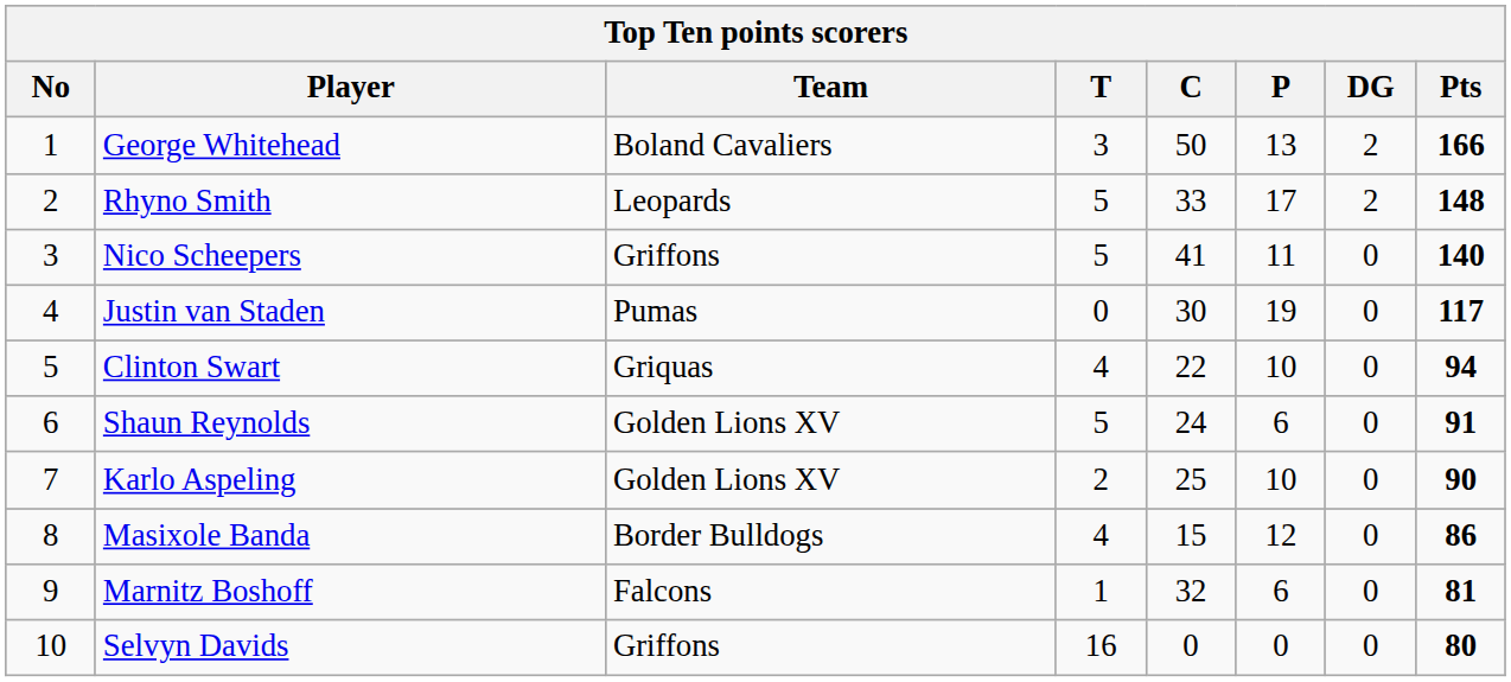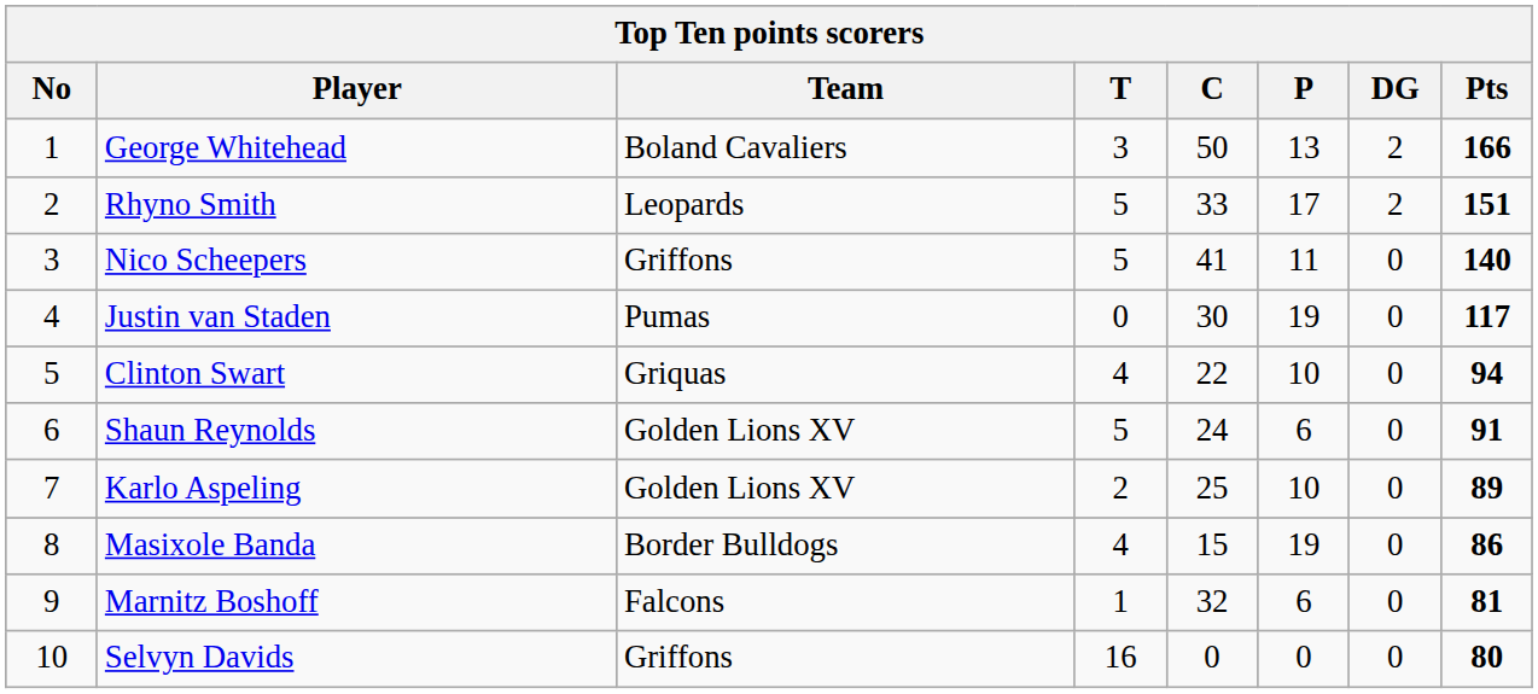Rhyno Smith | Pts: 148 -> 151
Karlo Aspeling | Pts: 90 -> 89
Masixole Banda | P: 12 -> 19
